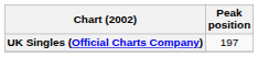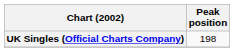UK Singles (Official Charts Company) | Peak position: 197 -> 198
